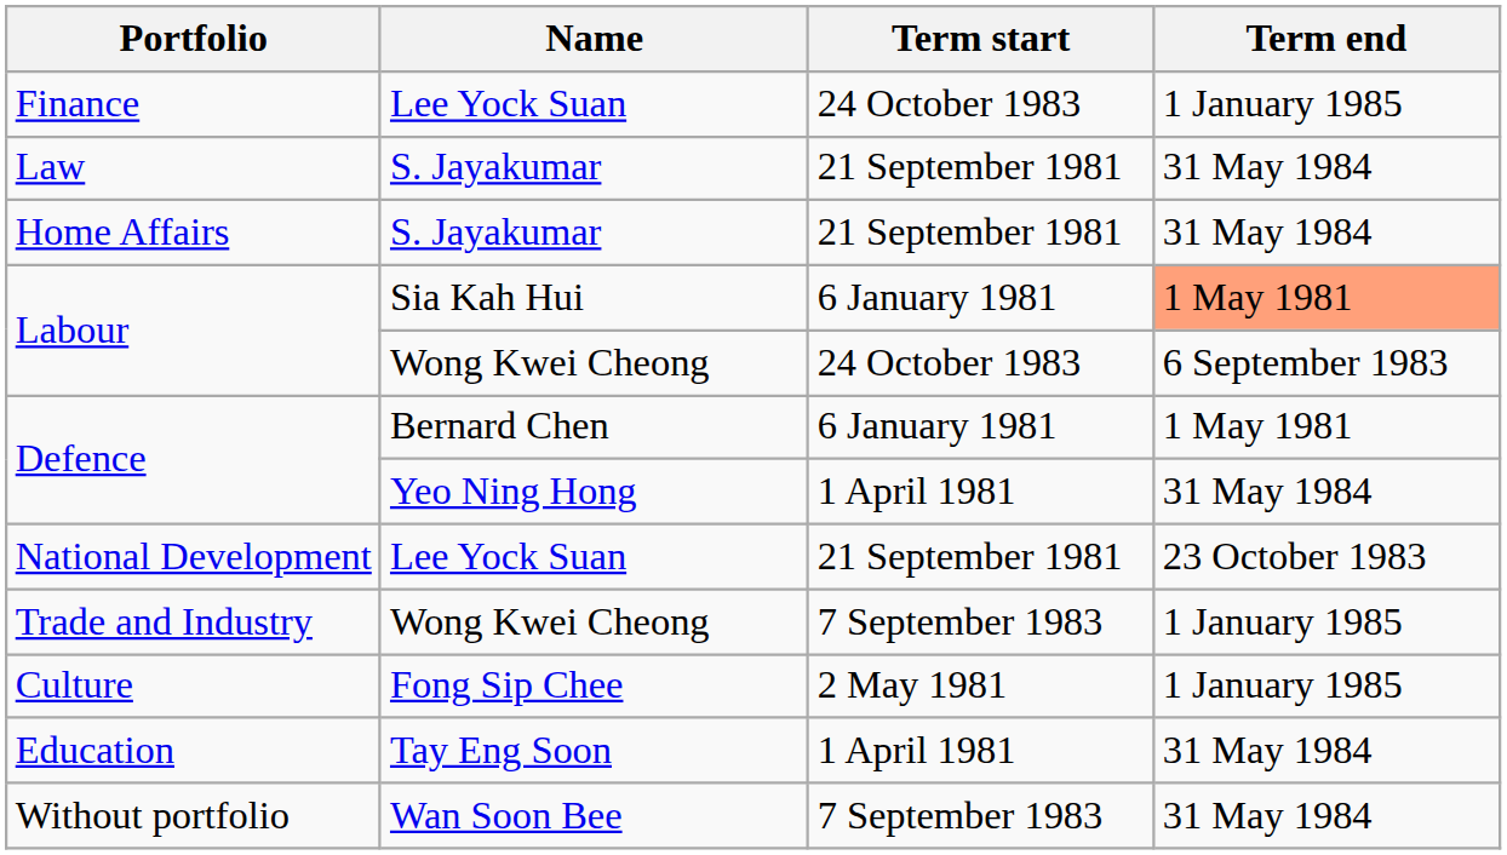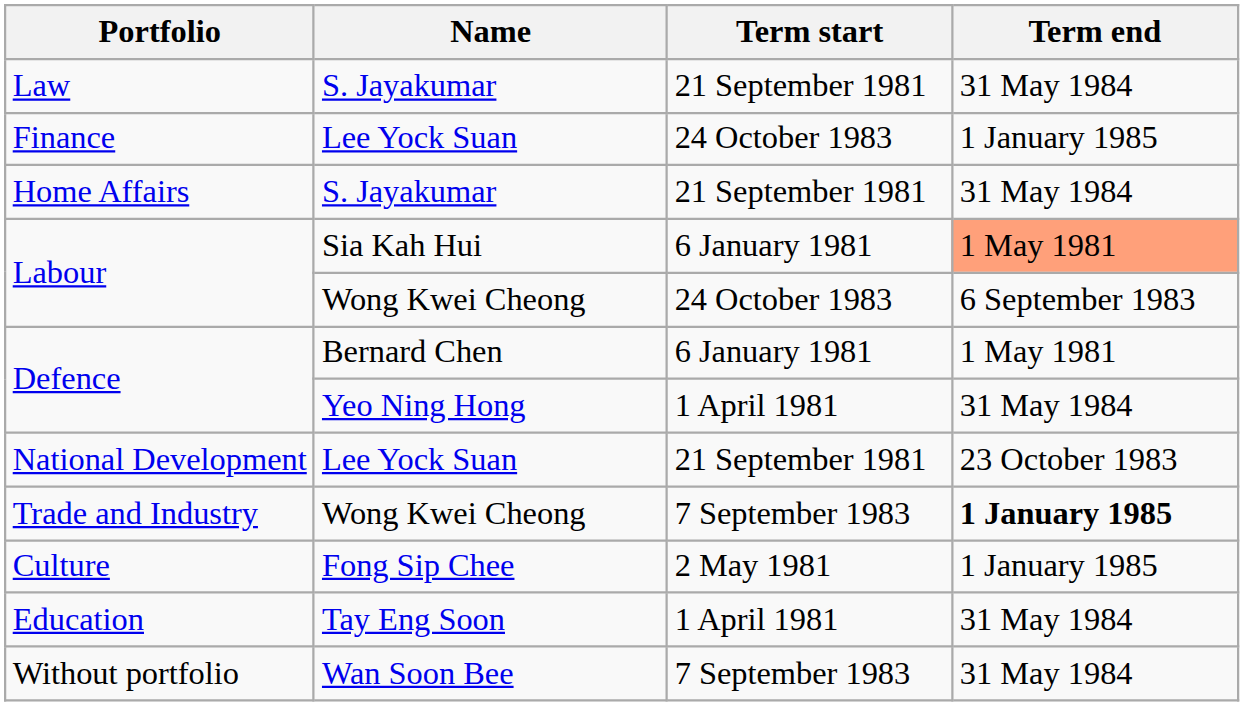rows swapped: Finance <-> Law
Trade and Industry | Term end: normal -> bold
